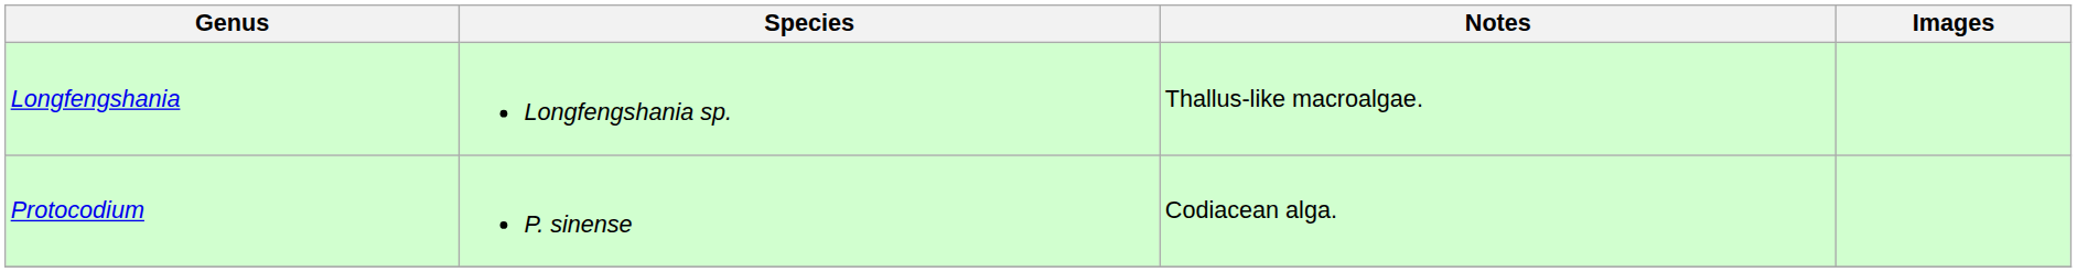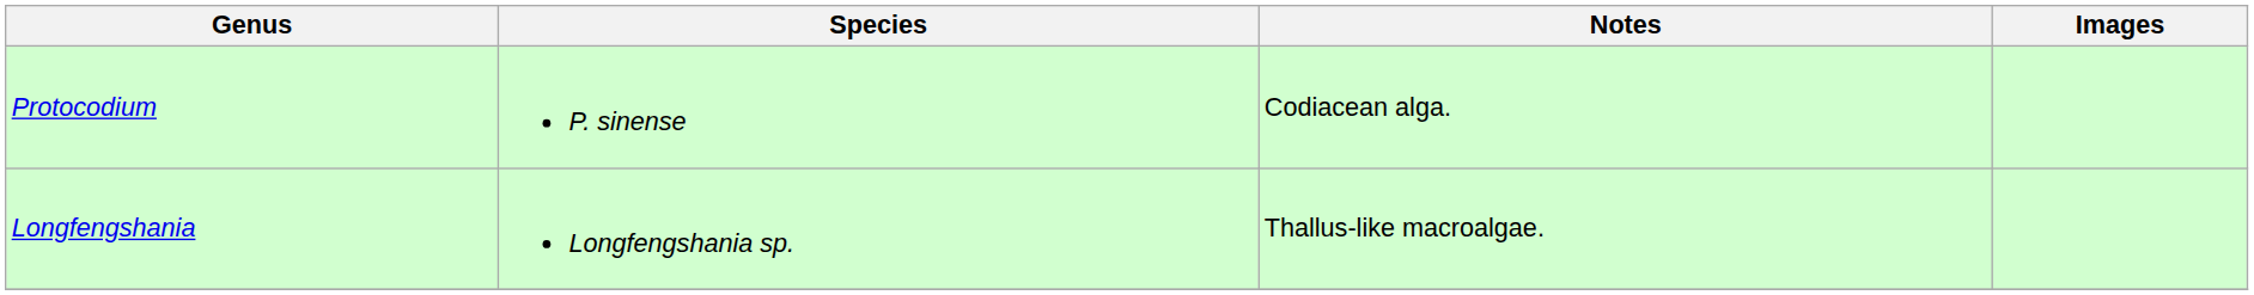rows swapped: Longfengshania <-> Protocodium
